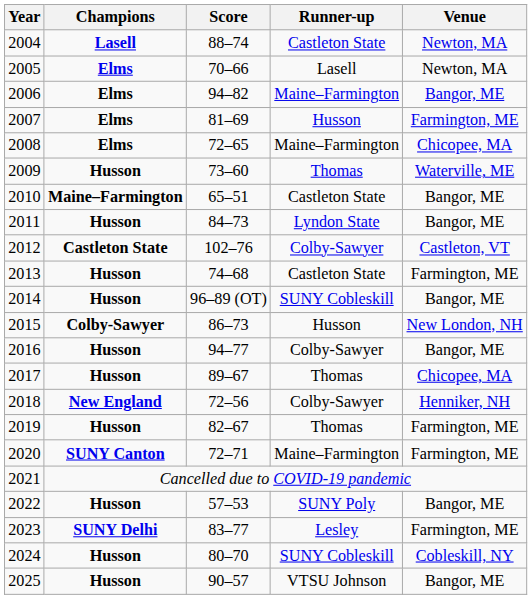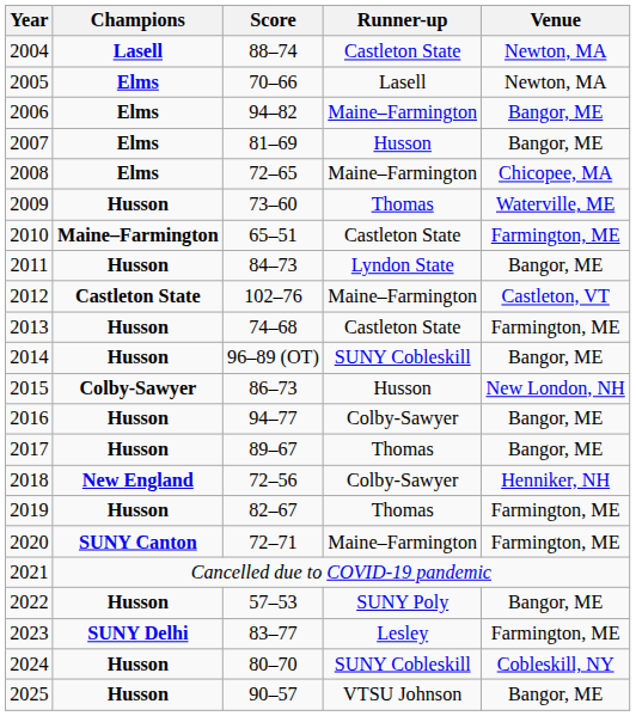2007 | Venue: Farmington, ME -> Bangor, ME
2010 | Venue: Bangor, ME -> Farmington, ME
2012 | Runner-up: Colby-Sawyer -> Maine–Farmington
2017 | Venue: Chicopee, MA -> Bangor, ME
